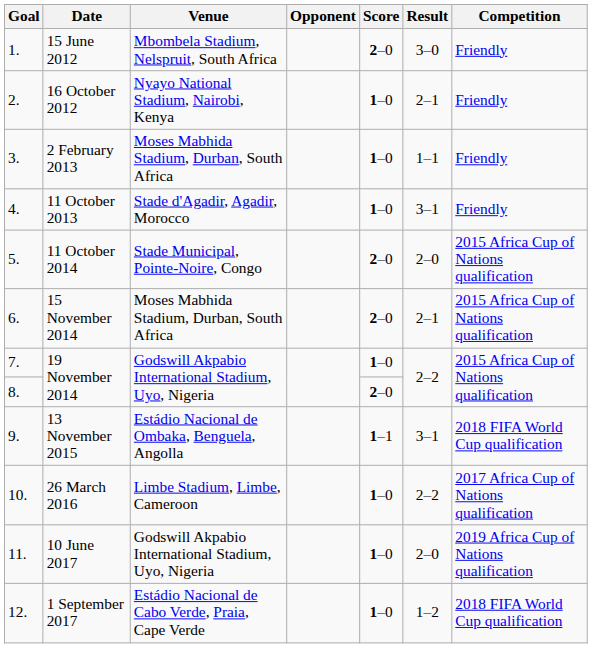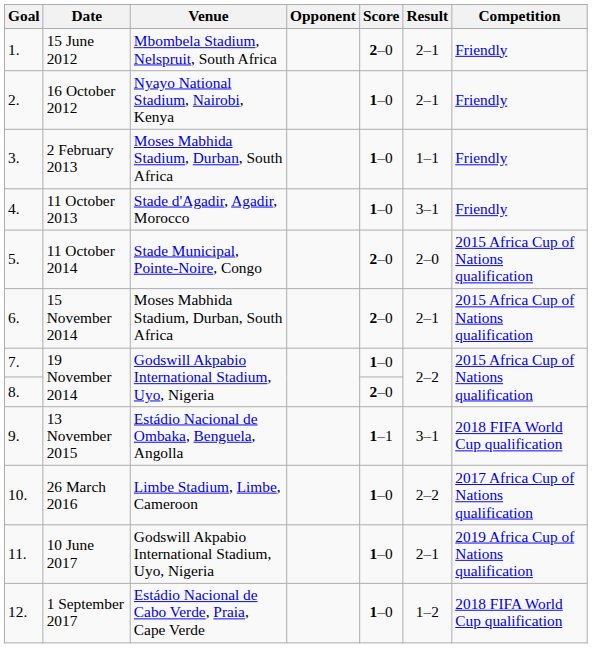15 June 2012 | Result: 3–0 -> 2–1
10 June 2017 | Result: 2–0 -> 2–1
